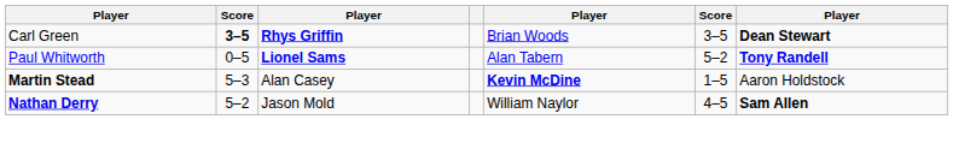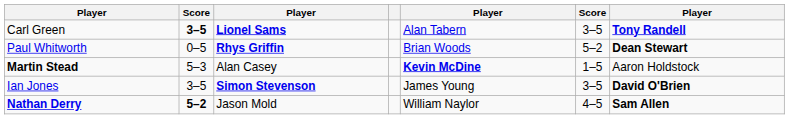Carl Green | column 3: Rhys Griffin -> Lionel Sams
Carl Green | column 5: Brian Woods -> Alan Tabern
Carl Green | column 7: Dean Stewart -> Tony Randell
Paul Whitworth | column 3: Lionel Sams -> Rhys Griffin
Paul Whitworth | column 5: Alan Tabern -> Brian Woods
Paul Whitworth | column 7: Tony Randell -> Dean Stewart
+ row: Ian Jones | 3–5 | Simon Stevenson | James Young | 3–5 | David O'Brien
Nathan Derry | column 2: normal -> bold
